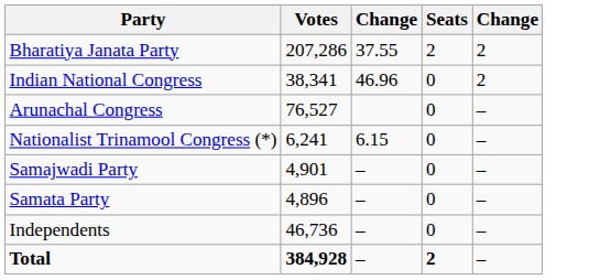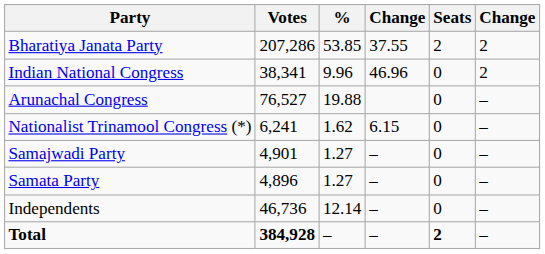+ column: % | 53.85 | 9.96 | 19.88 | 1.62 | 1.27 | 1.27 | 12.14 | –
